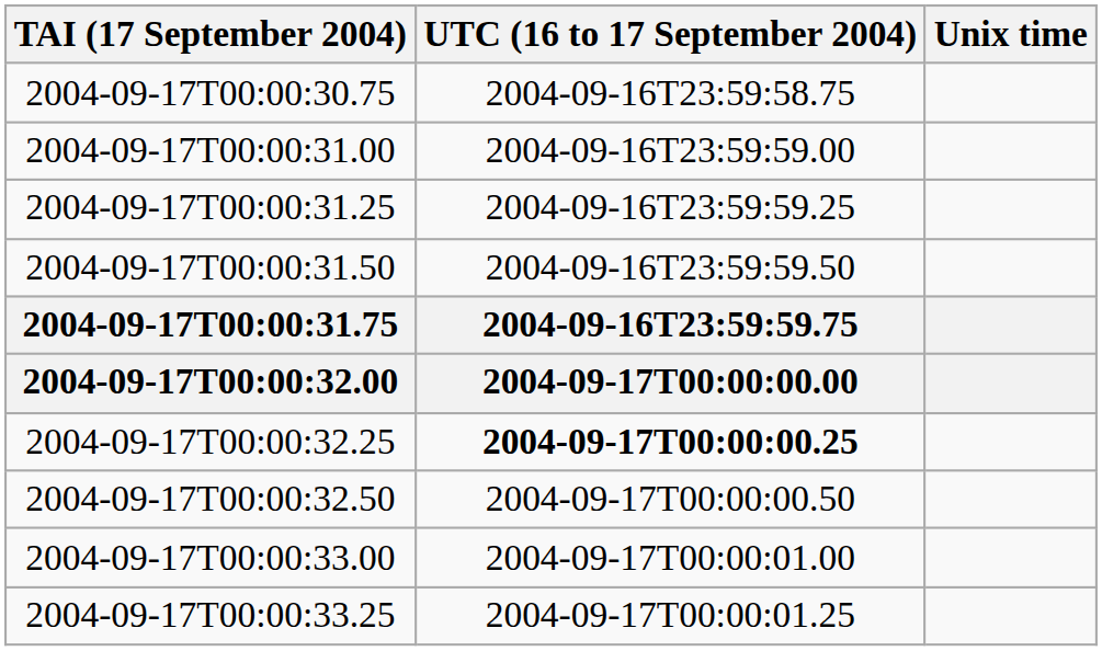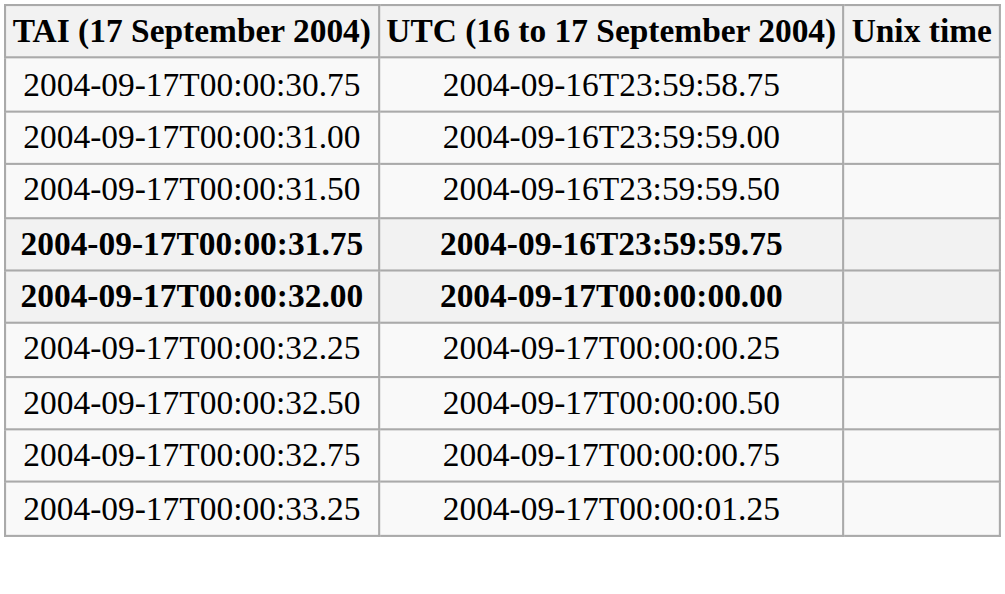- row: 2004-09-17T00:00:31.25 | 2004-09-16T23:59:59.25
2004-09-17T00:00:32.25 | UTC (16 to 17 September 2004): bold -> normal
+ row: 2004-09-17T00:00:32.75 | 2004-09-17T00:00:00.75
- row: 2004-09-17T00:00:33.00 | 2004-09-17T00:00:01.00
